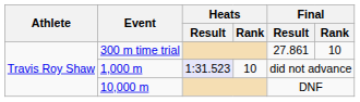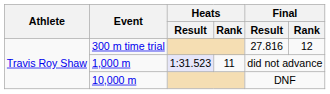300 m time trial | Final / Result: 27.861 -> 27.816
300 m time trial | Final / Rank: 10 -> 12
1,000 m | Heats / Rank: 10 -> 11
